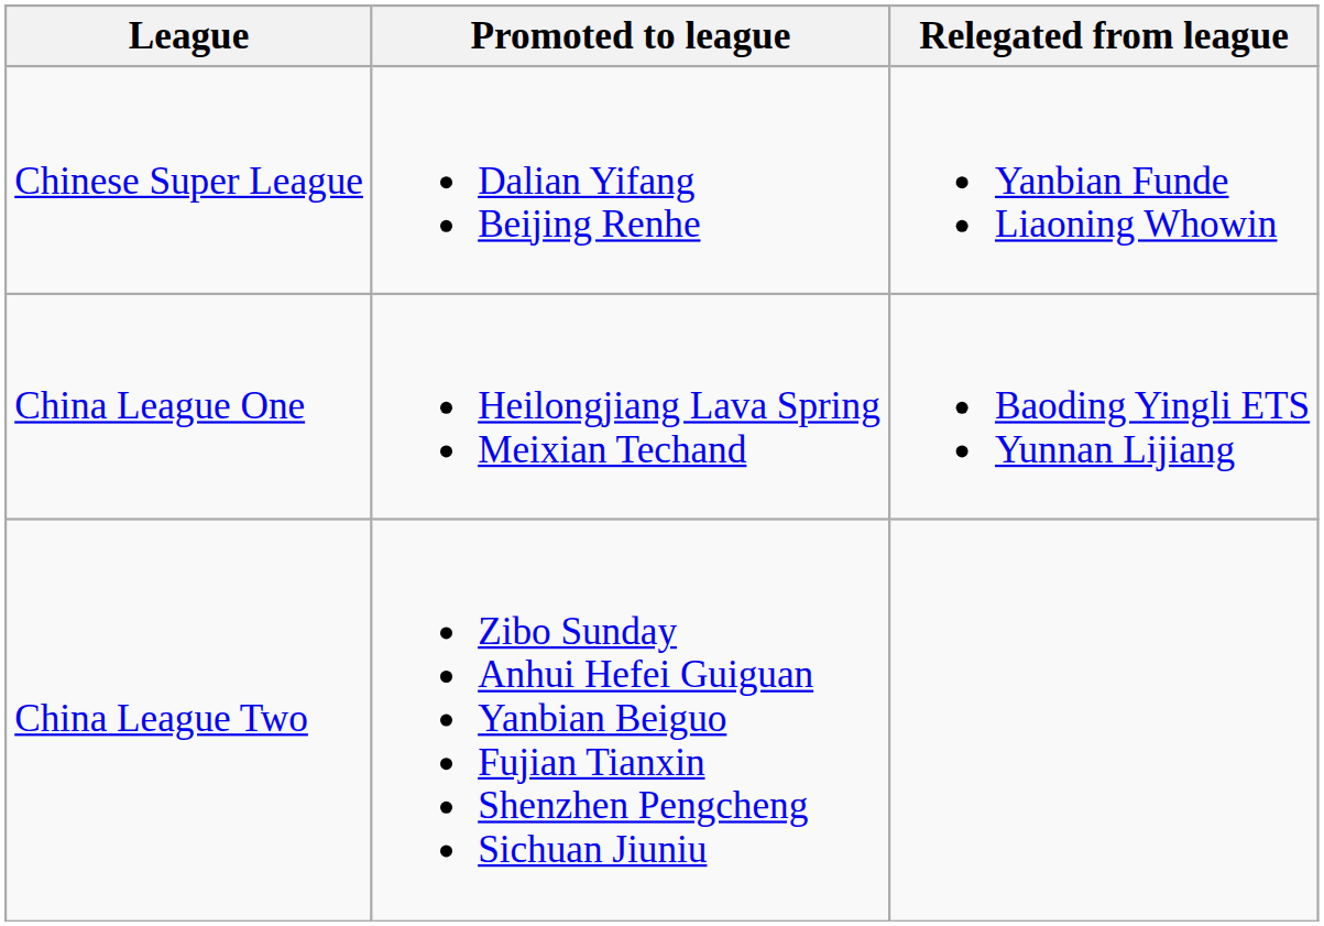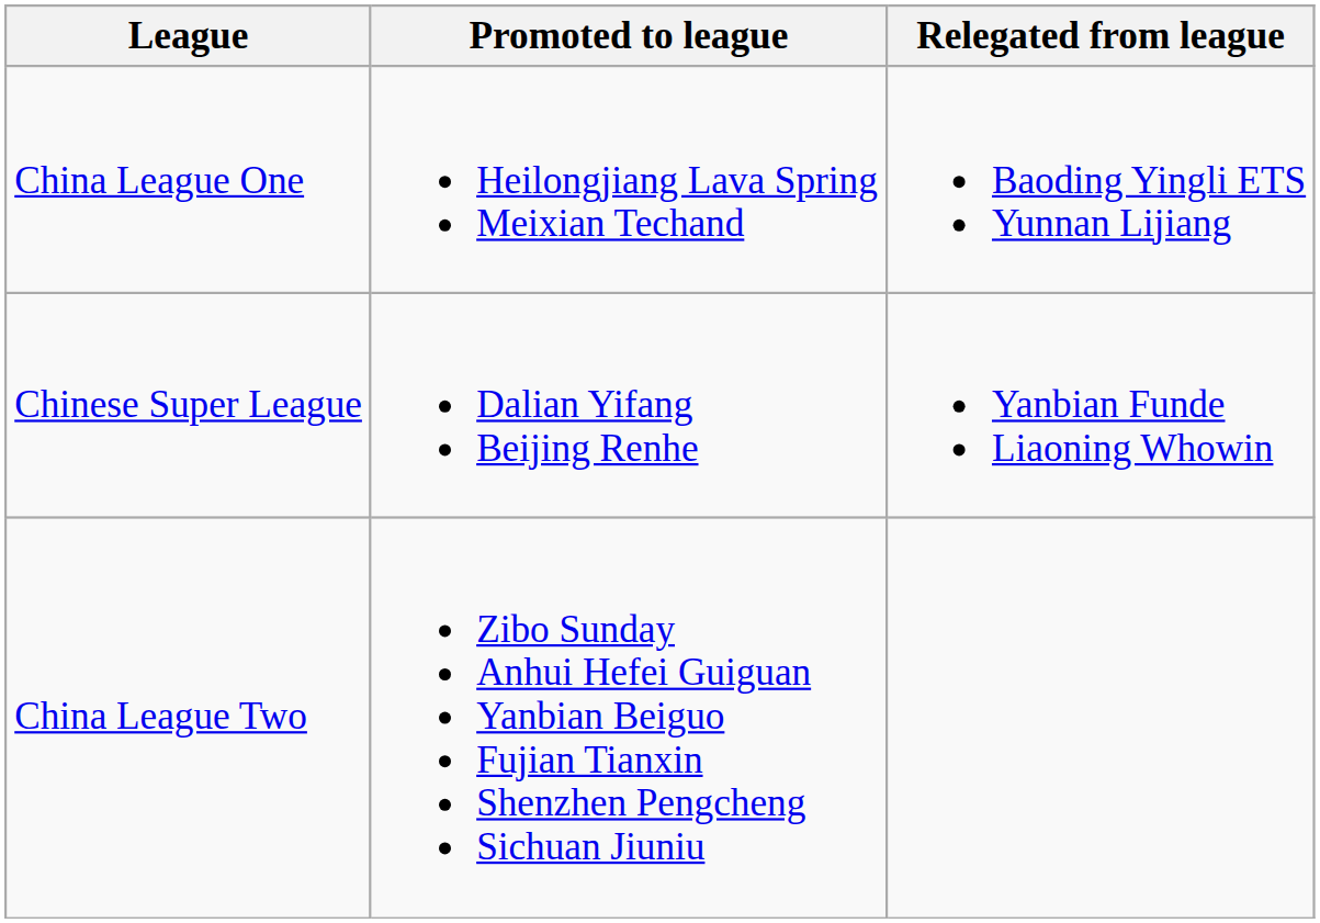rows swapped: Chinese Super League <-> China League One
